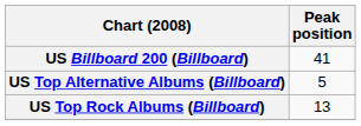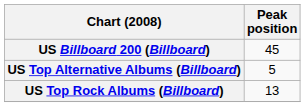US Billboard 200 (Billboard) | Peak position: 41 -> 45
